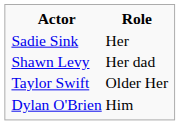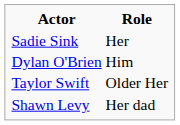rows swapped: Dylan O'Brien <-> Shawn Levy
